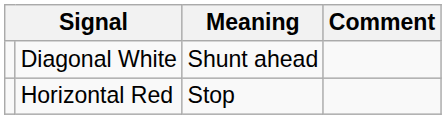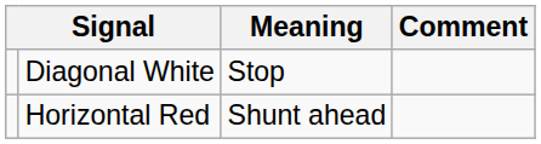Diagonal White | Meaning: Shunt ahead -> Stop
Horizontal Red | Meaning: Stop -> Shunt ahead
